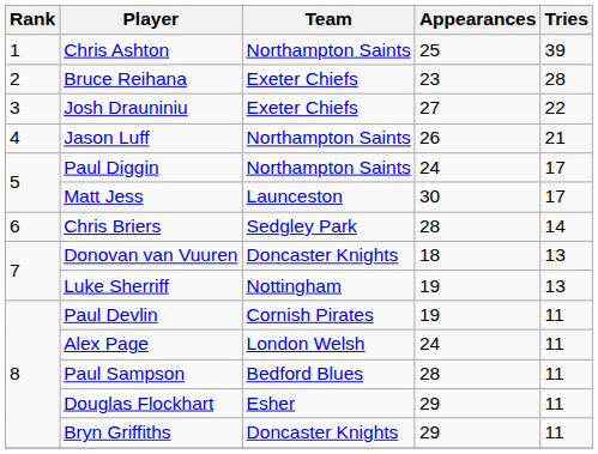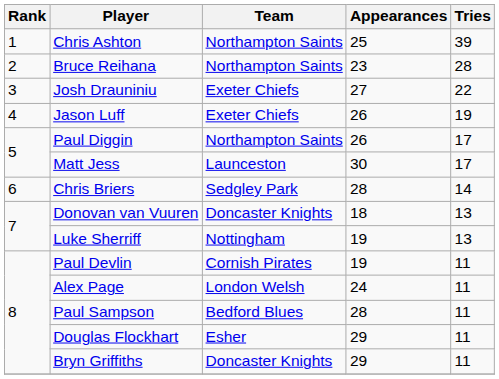Bruce Reihana | Team: Exeter Chiefs -> Northampton Saints
Jason Luff | Team: Northampton Saints -> Exeter Chiefs
Jason Luff | Tries: 21 -> 19
Paul Diggin | Appearances: 24 -> 26
